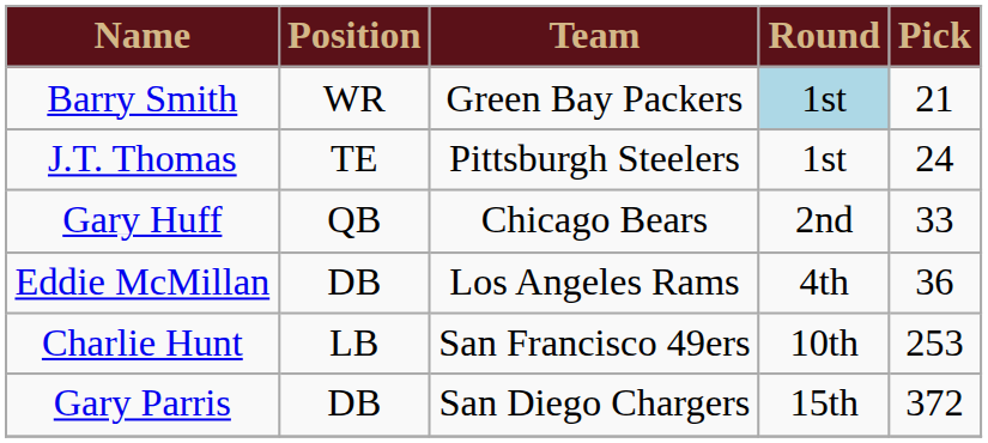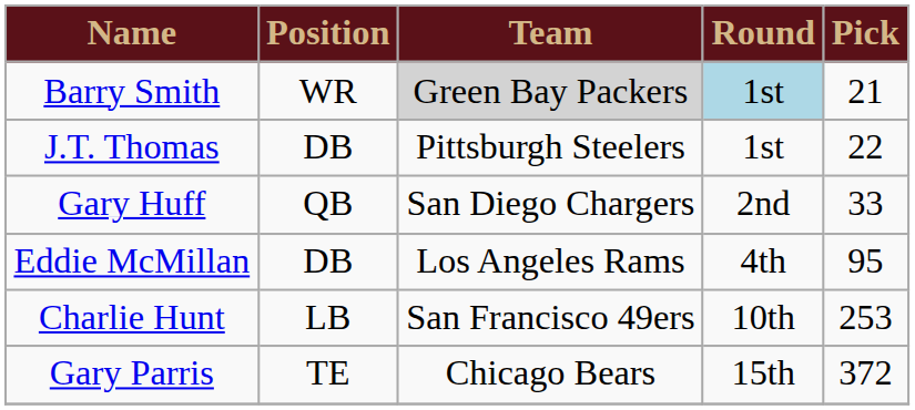Barry Smith | Team: no background -> lightgrey background
J.T. Thomas | Position: TE -> DB
J.T. Thomas | Pick: 24 -> 22
Gary Huff | Team: Chicago Bears -> San Diego Chargers
Eddie McMillan | Pick: 36 -> 95
Gary Parris | Position: DB -> TE
Gary Parris | Team: San Diego Chargers -> Chicago Bears
